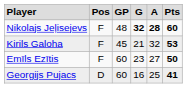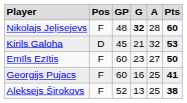Nikolajs Jeļisejevs | column 5: bold -> normal
Kirils Galoha | column 2: F -> D
Georgijs Pujacs | column 2: D -> F
+ row: Aleksejs Širokovs | F | 52 | 13 | 25 | 38
